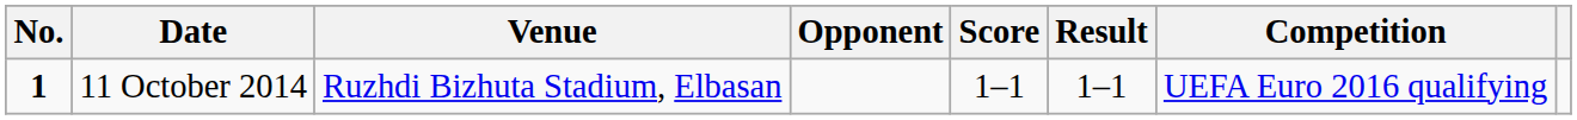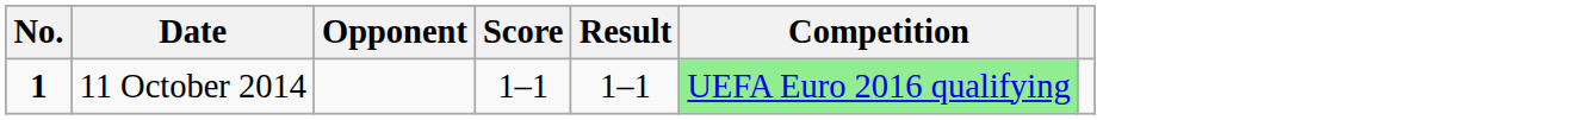- column: Venue | Ruzhdi Bizhuta Stadium, Elbasan
11 October 2014 | Competition: no background -> lightgreen background
